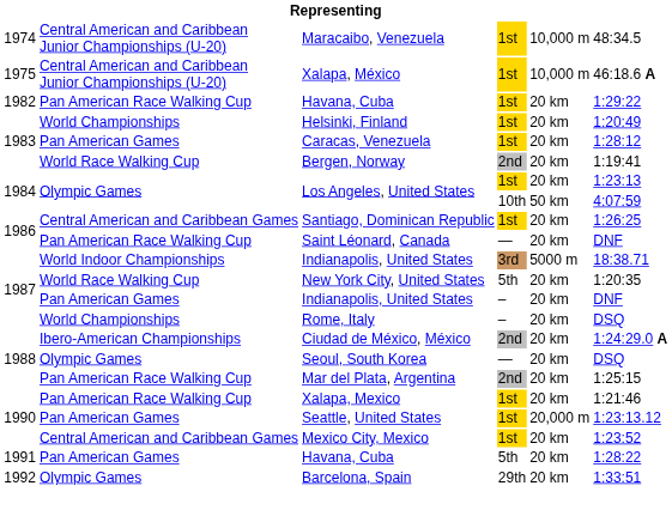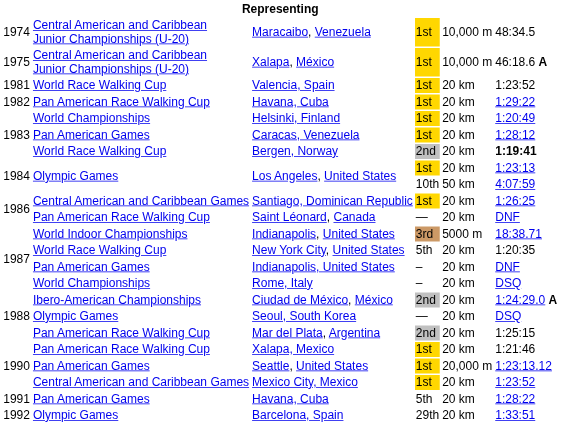+ row: 1981 | World Race Walking Cup | Valencia, Spain | 1st | 20 km | 1:23:52
Bergen, Norway | column 6: normal -> bold
